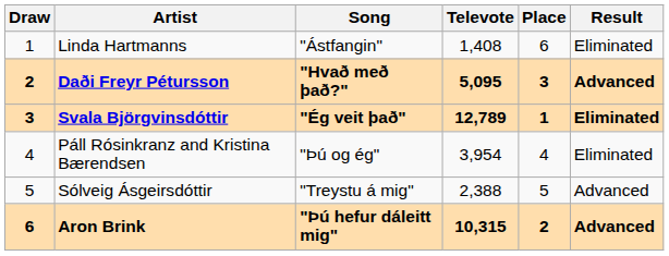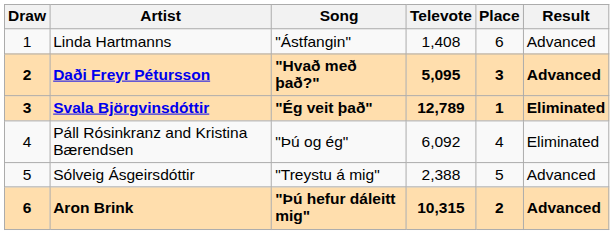Linda Hartmanns | Result: Eliminated -> Advanced
Páll Rósinkranz and Kristina Bærendsen | Televote: 3,954 -> 6,092
